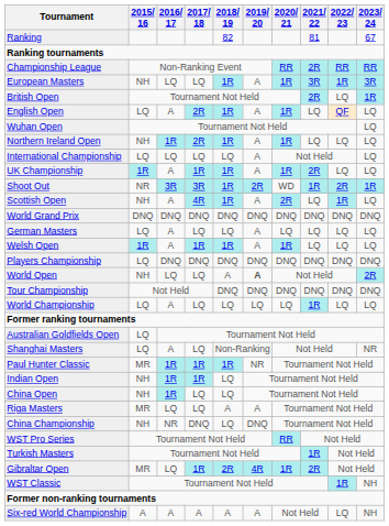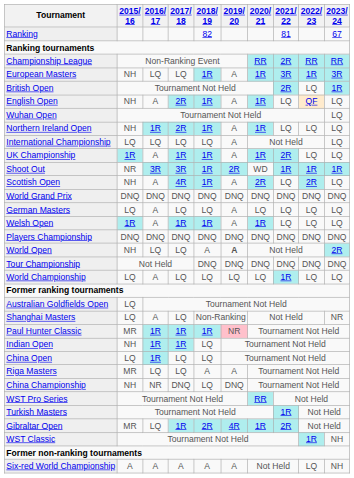English Open | 2015/ 16: LQ -> NH
Shoot Out | 2022/ 23: 2R -> 1R
Scottish Open | 2022/ 23: 1R -> 2R
Players Championship | 2015/ 16: LQ -> DNQ
Paul Hunter Classic | 2019/ 20: no background -> pink background
China Open | 2015/ 16: NH -> LQ
